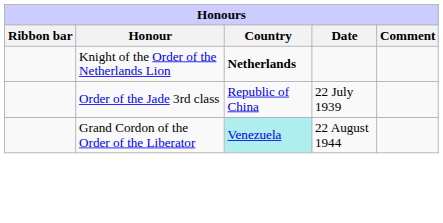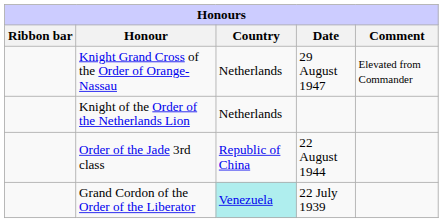+ row: Knight Grand Cross of the Order of Orange-Nassau | Netherlands | 29 August 1947 | Elevated from Commander
Knight of the Order of the Netherlands Lion | Country: bold -> normal
Order of the Jade 3rd class | Date: 22 July 1939 -> 22 August 1944
Grand Cordon of the Order of the Liberator | Date: 22 August 1944 -> 22 July 1939
